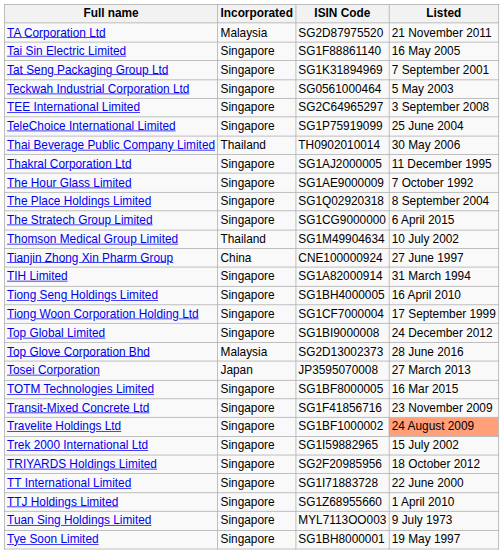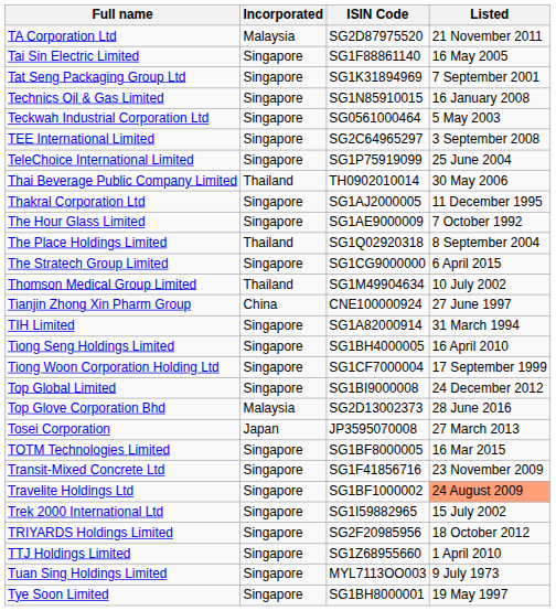+ row: Technics Oil & Gas Limited | Singapore | SG1N85910015 | 16 January 2008
The Place Holdings Limited | Incorporated: Singapore -> Thailand
- row: TT International Limited | Singapore | SG1I71883728 | 22 June 2000
